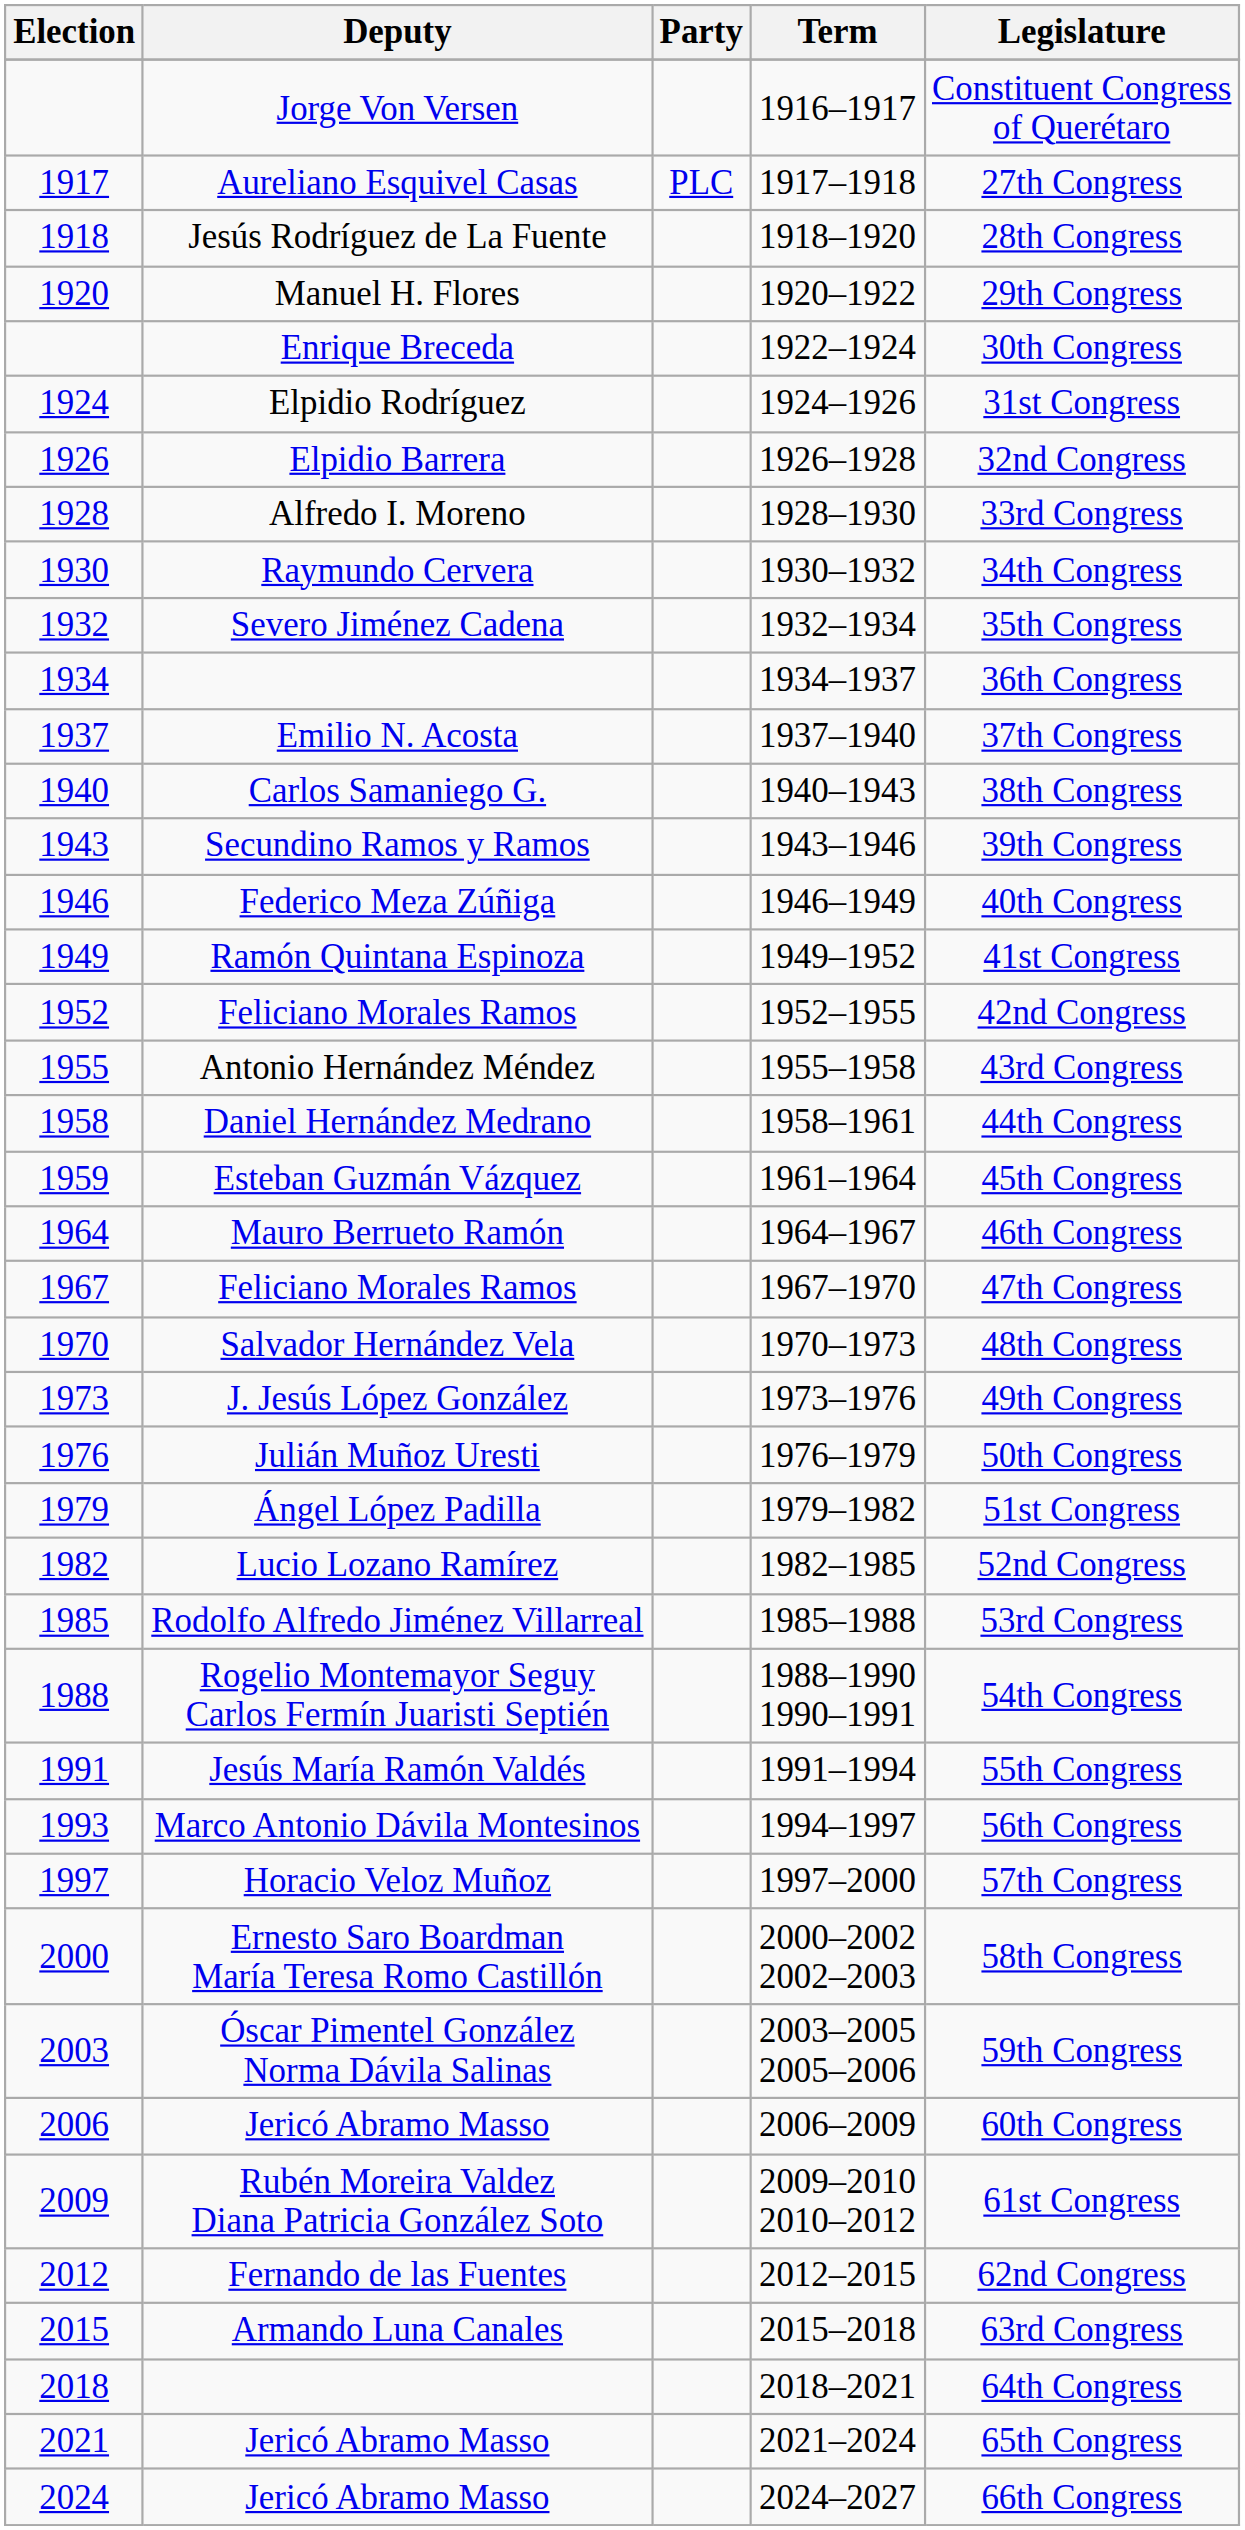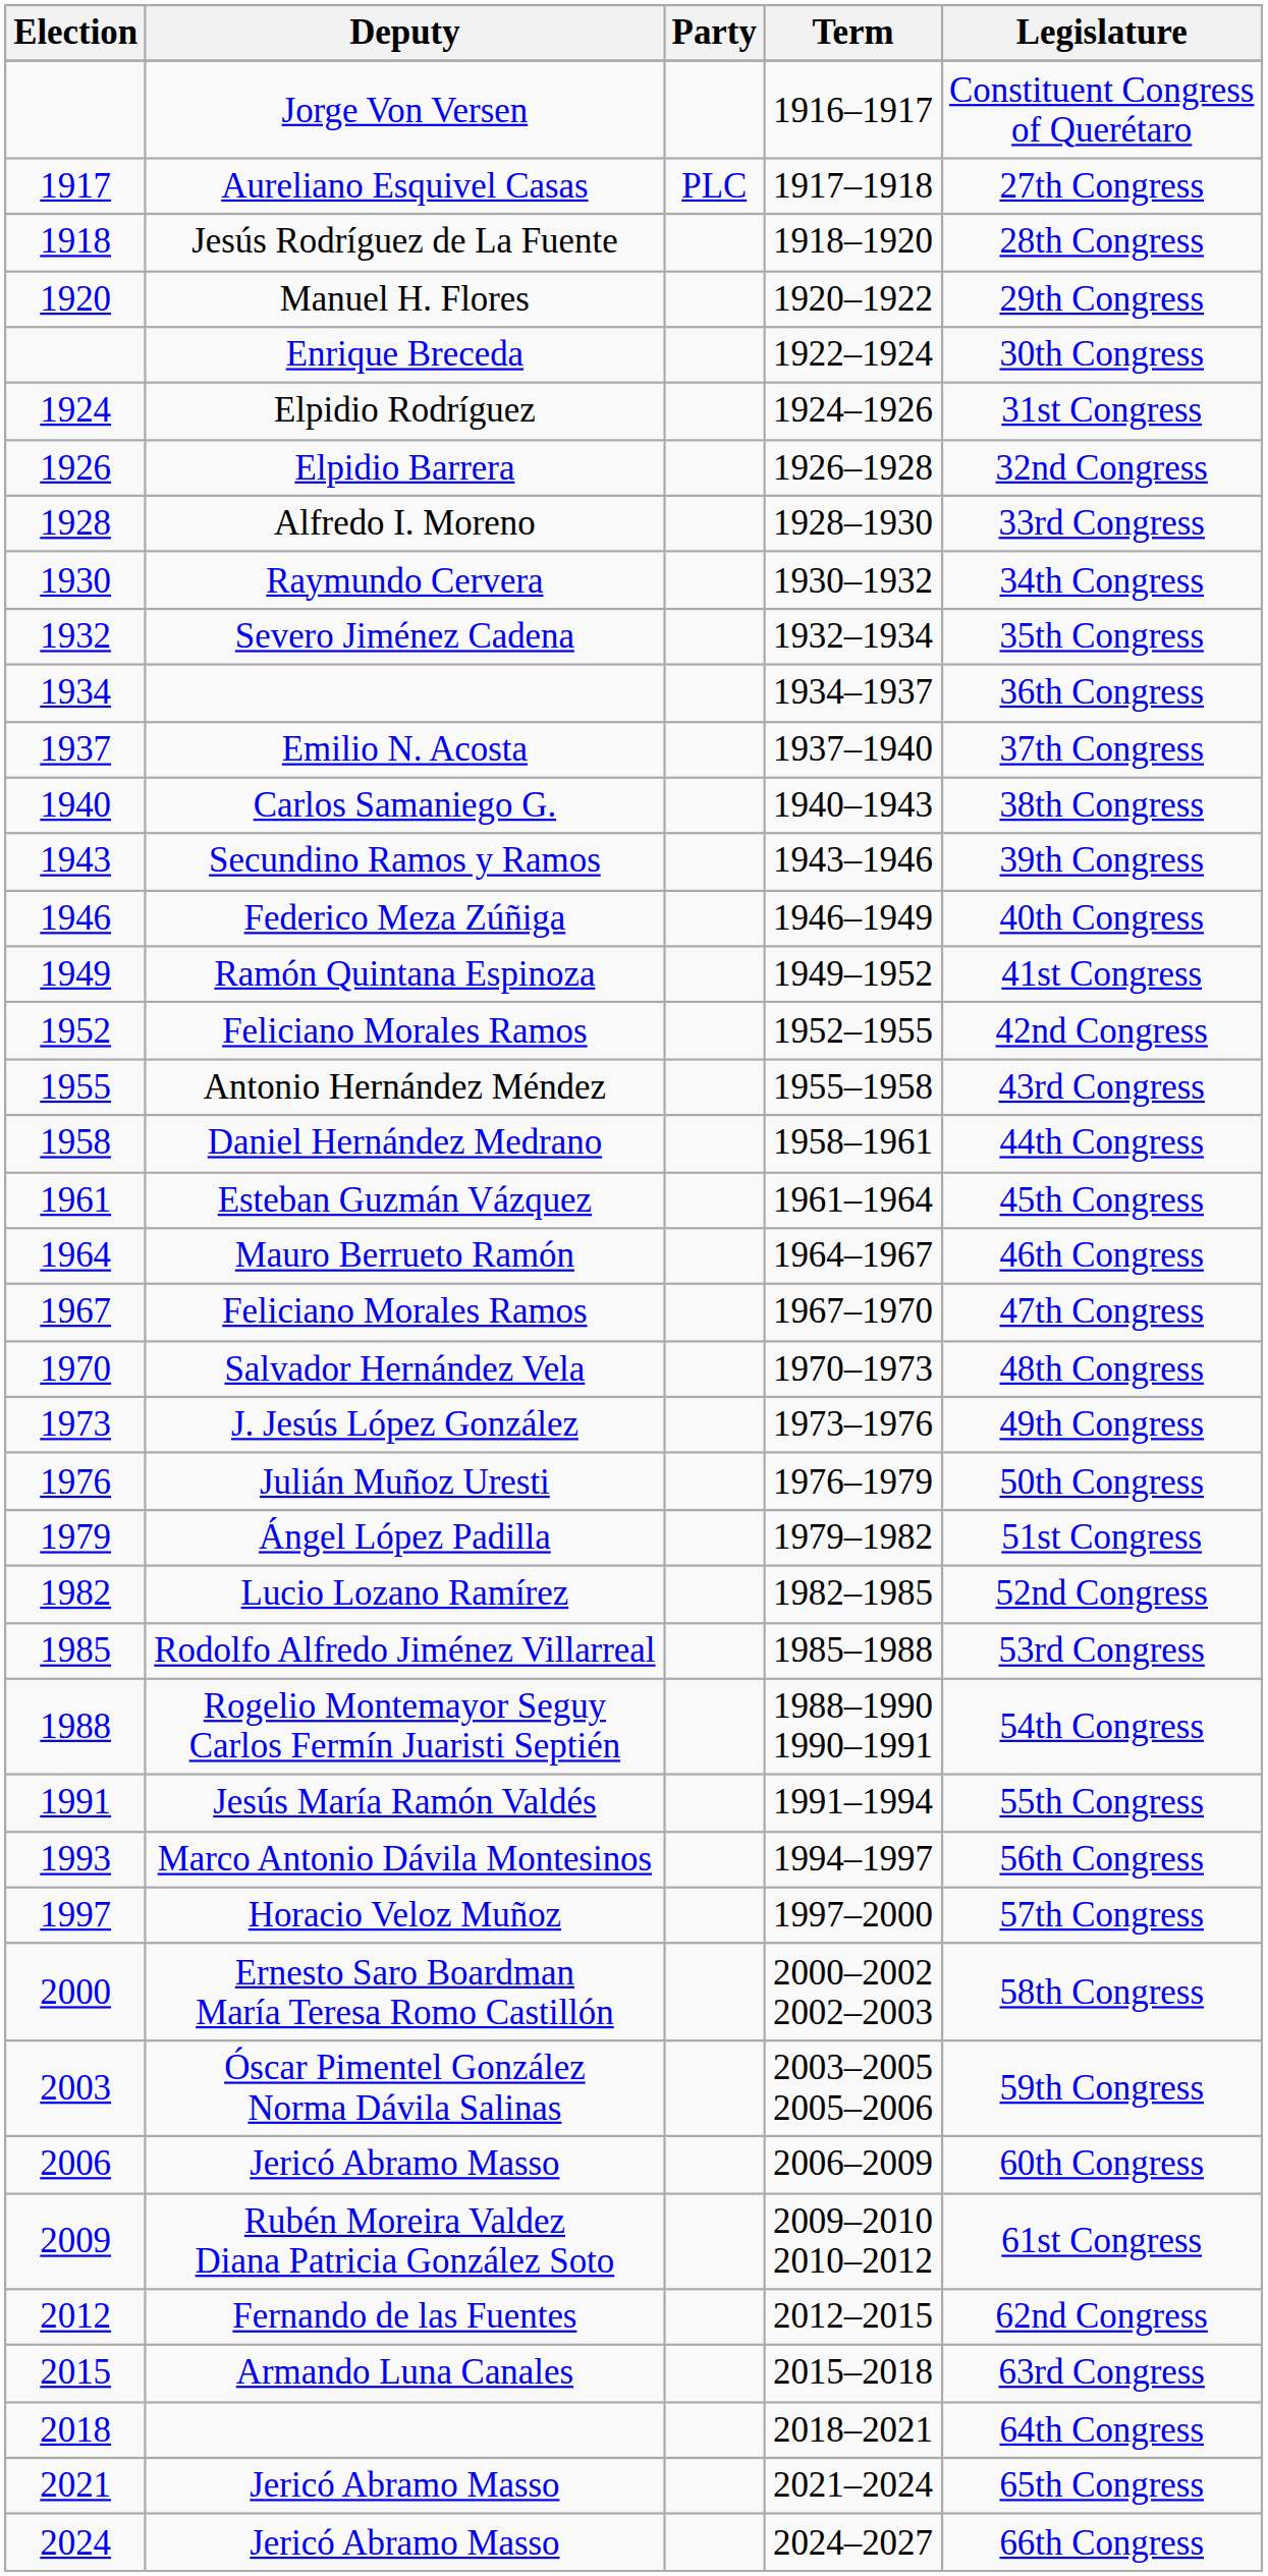Esteban Guzmán Vázquez | Election: 1959 -> 1961
